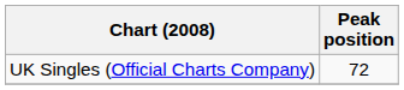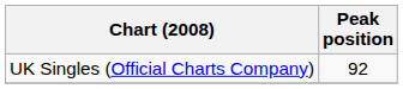UK Singles (Official Charts Company) | Peak position: 72 -> 92
